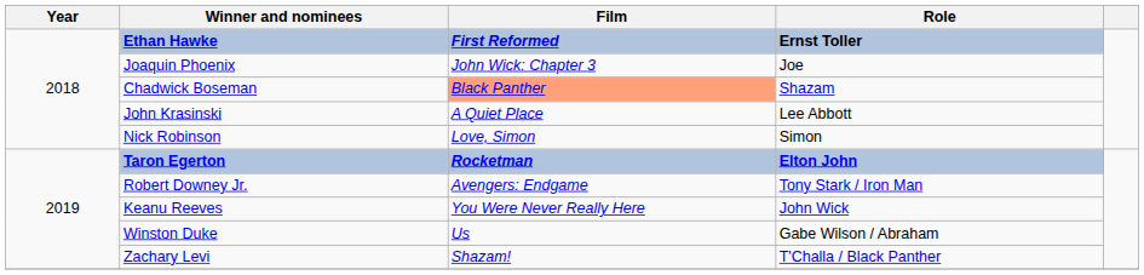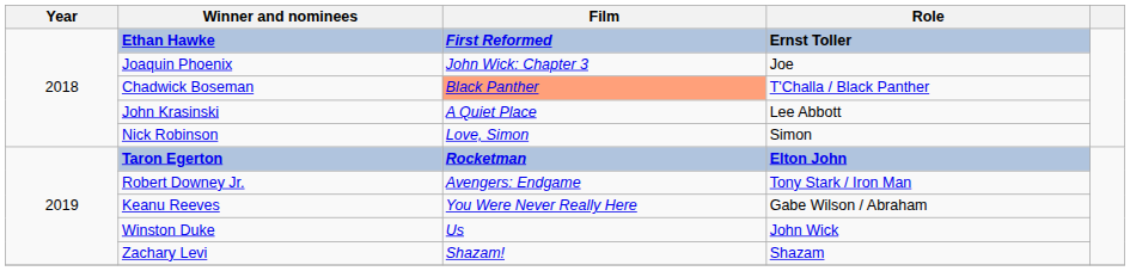Chadwick Boseman | Role: Shazam -> T'Challa / Black Panther
Keanu Reeves | Role: John Wick -> Gabe Wilson / Abraham
Winston Duke | Role: Gabe Wilson / Abraham -> John Wick
Zachary Levi | Role: T'Challa / Black Panther -> Shazam
